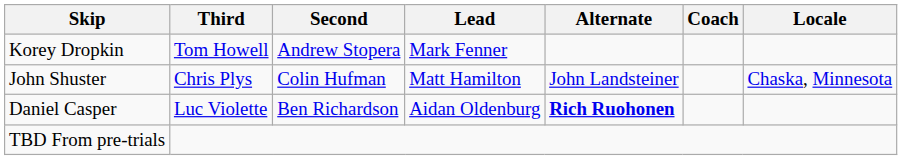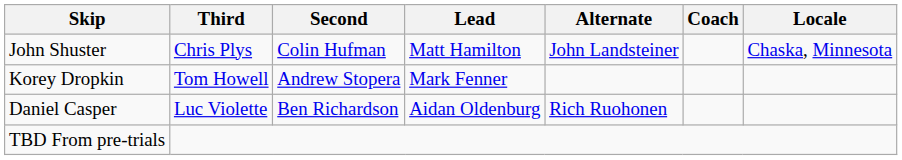rows swapped: John Shuster <-> Korey Dropkin
Daniel Casper | Alternate: bold -> normal
